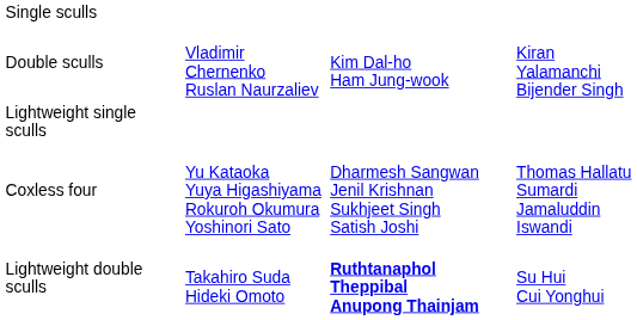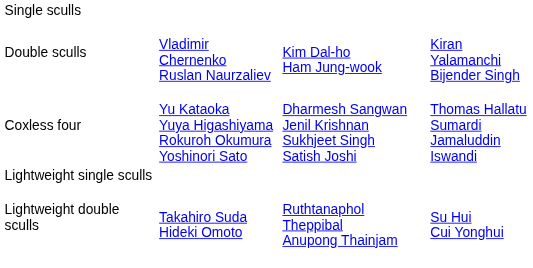rows swapped: Coxless four <-> Lightweight single sculls
Lightweight double sculls | column 3: bold -> normal
